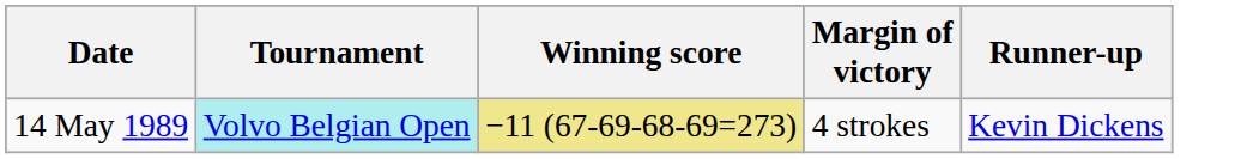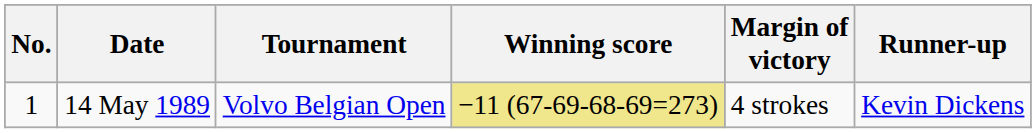+ column: No. | 1
14 May 1989 | Tournament: paleturquoise background -> no background
